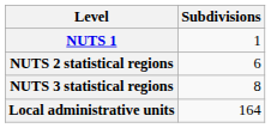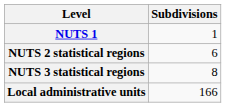Local administrative units | Subdivisions: 164 -> 166
